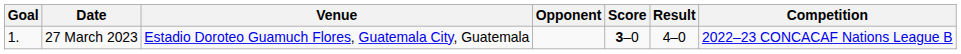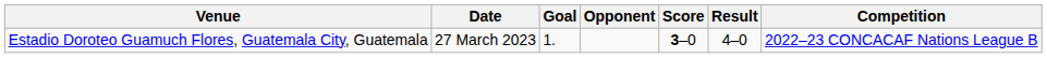columns swapped: Goal <-> Venue
